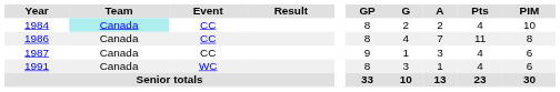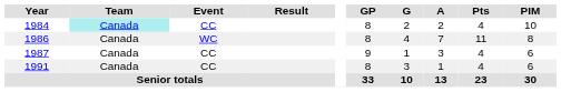1986 | Event: CC -> WC
1991 | Event: WC -> CC
